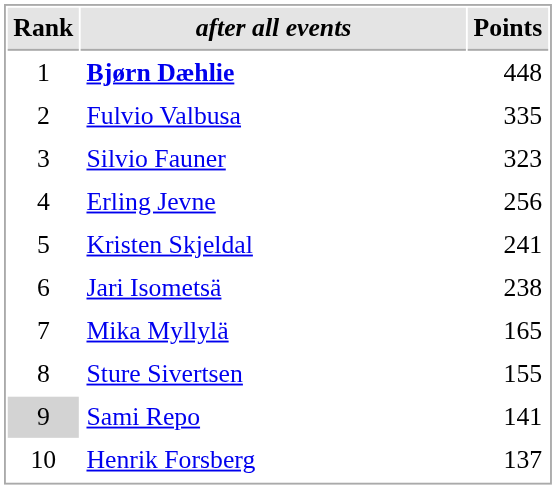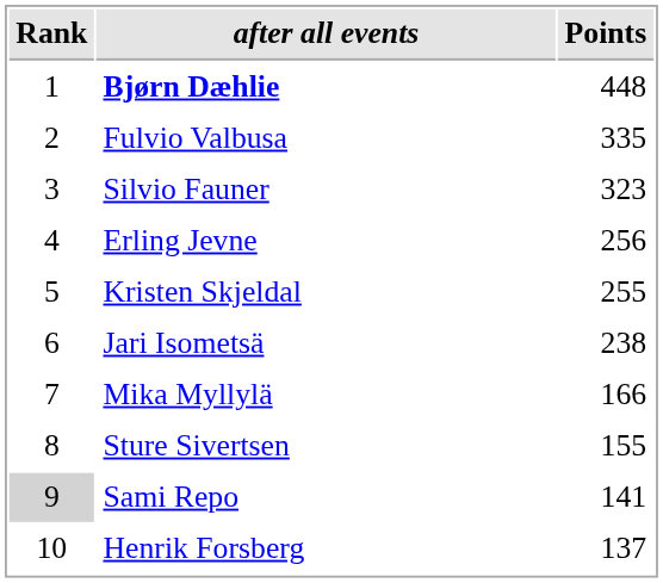Kristen Skjeldal | Points: 241 -> 255
Mika Myllylä | Points: 165 -> 166
